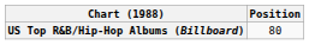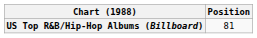US Top R&B/Hip-Hop Albums (Billboard) | Position: 80 -> 81
